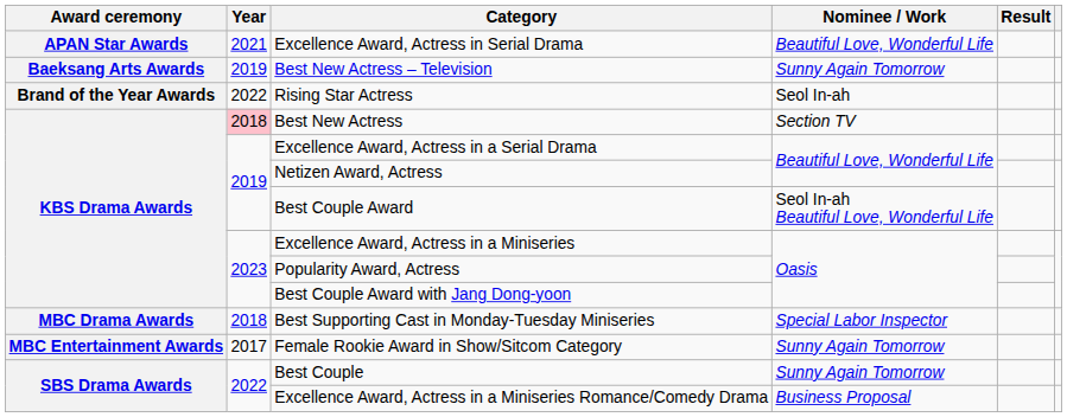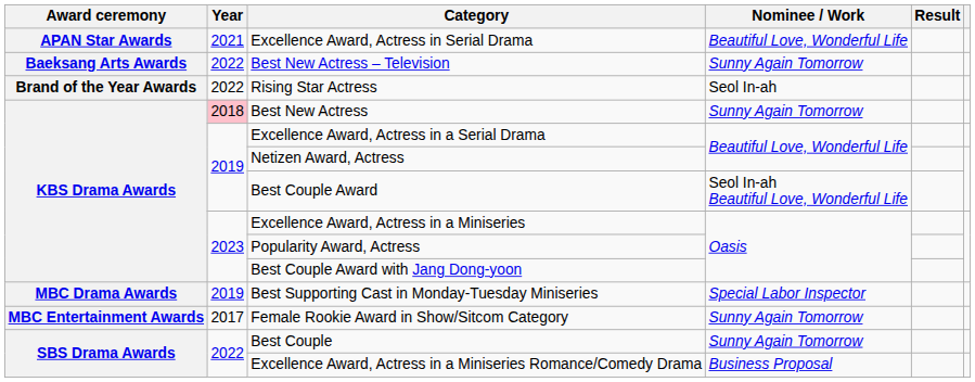Best New Actress – Television | Year: 2019 -> 2022
Best New Actress | Nominee / Work: Section TV -> Sunny Again Tomorrow
Best Supporting Cast in Monday-Tuesday Miniseries | Year: 2018 -> 2019
